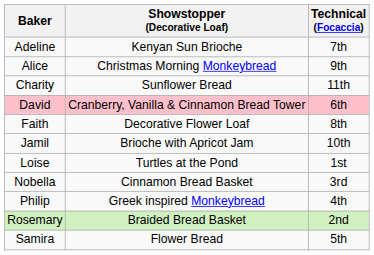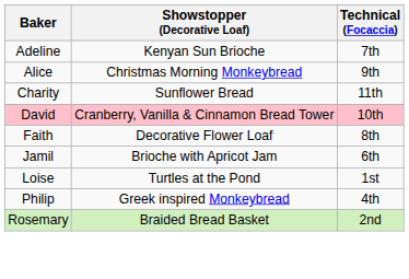David | Technical (Focaccia): 6th -> 10th
Jamil | Technical (Focaccia): 10th -> 6th
- row: Nobella | Cinnamon Bread Basket | 3rd
- row: Samira | Flower Bread | 5th
